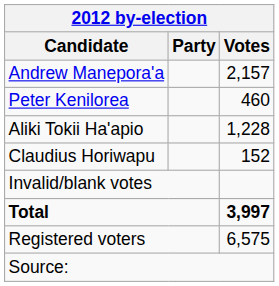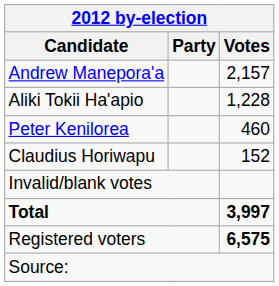rows swapped: Aliki Tokii Ha'apio <-> Peter Kenilorea
Registered voters | Votes: normal -> bold
